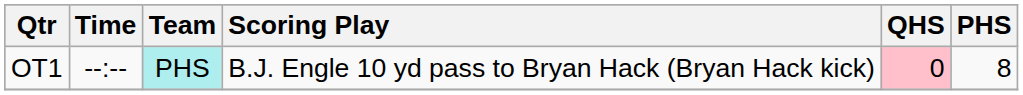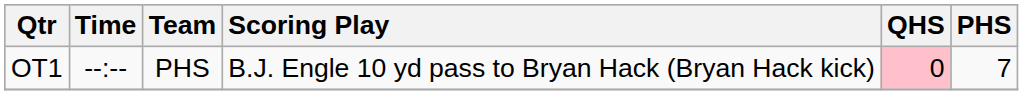OT1 | Team: paleturquoise background -> no background
OT1 | PHS: 8 -> 7
